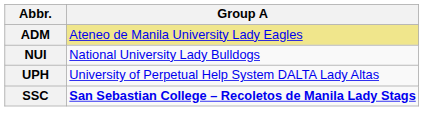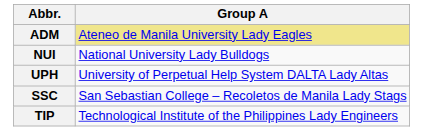SSC | Group A: bold -> normal
+ row: TIP | Technological Institute of the Philippines Lady Engineers
